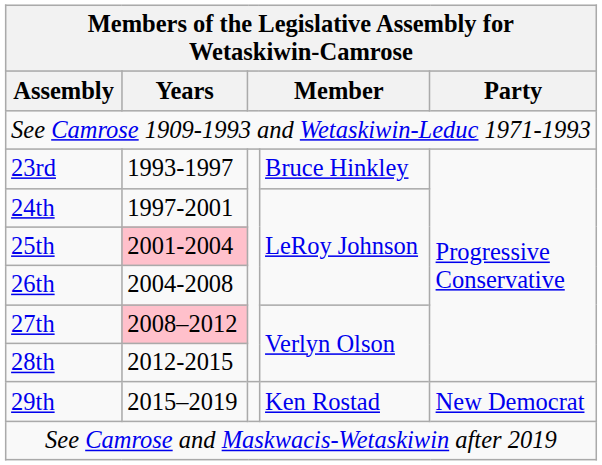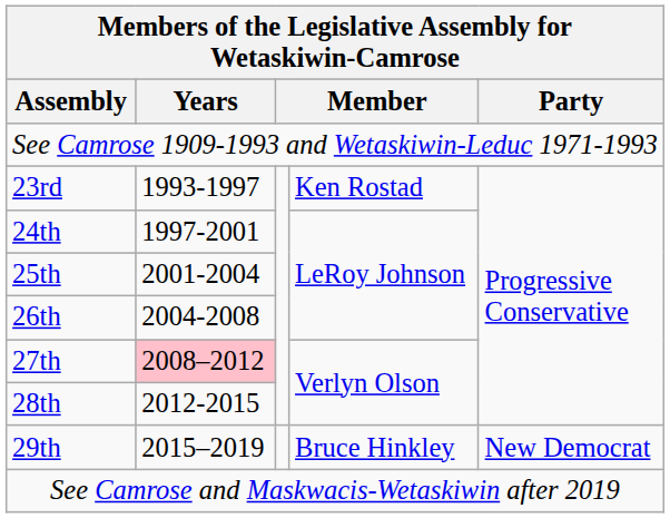23rd | column 4: Bruce Hinkley -> Ken Rostad
25th | Years: pink background -> no background
29th | column 4: Ken Rostad -> Bruce Hinkley
